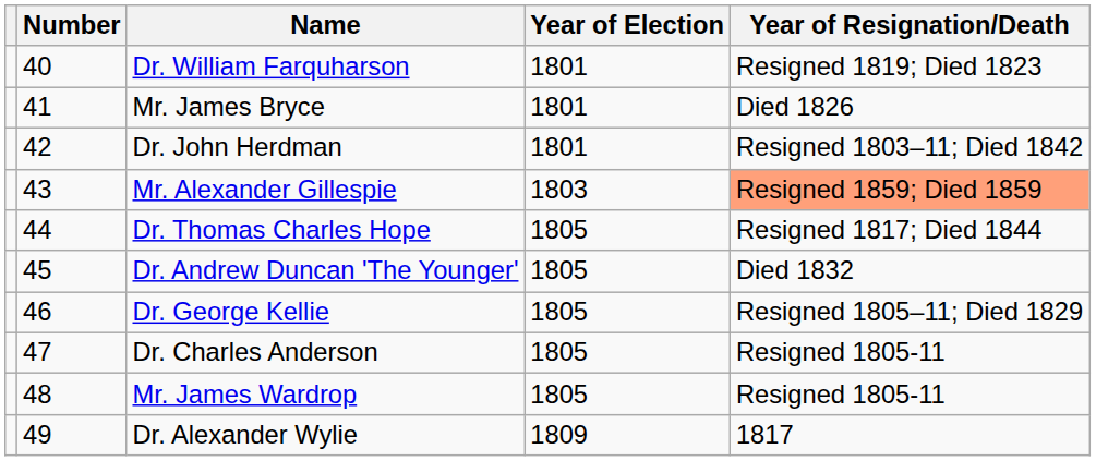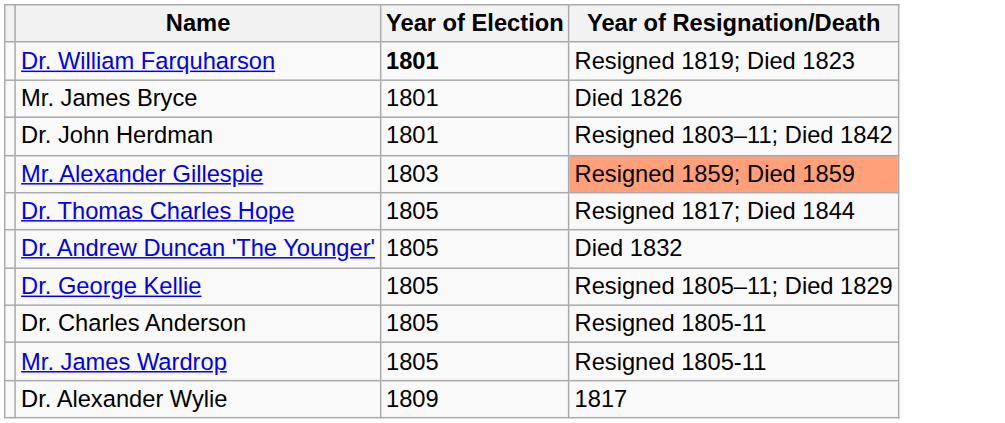- column: Number | 40 | 41 | 42 | 43 | 44 | 45 | 46 | 47 | 48 | 49
Dr. William Farquharson | Year of Election: normal -> bold
